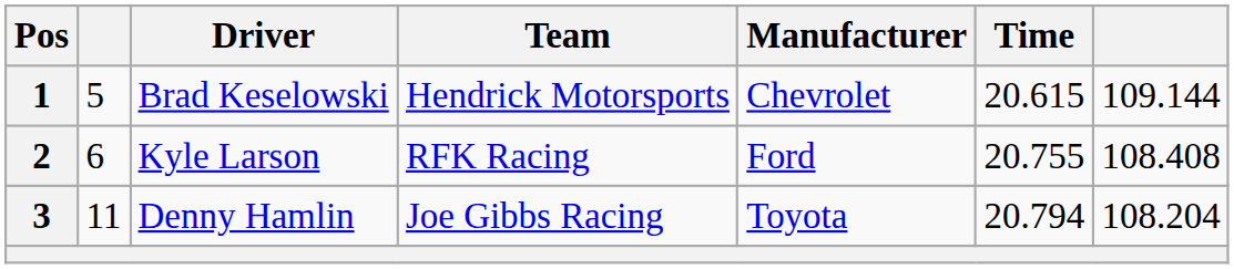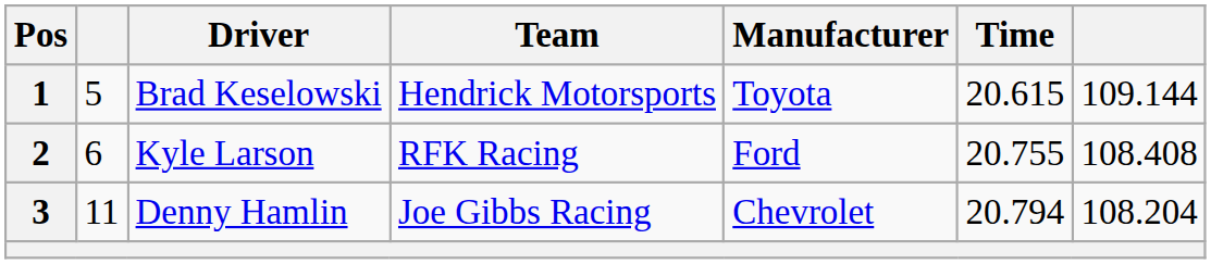1 | Manufacturer: Chevrolet -> Toyota
3 | Manufacturer: Toyota -> Chevrolet
